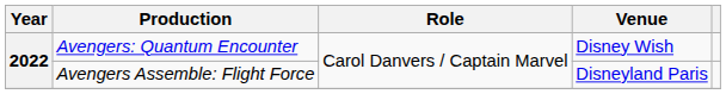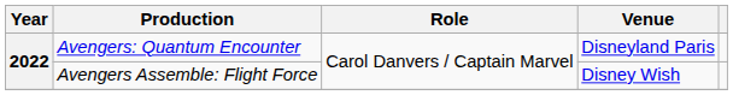Avengers: Quantum Encounter | Venue: Disney Wish -> Disneyland Paris
Avengers Assemble: Flight Force | Venue: Disneyland Paris -> Disney Wish
